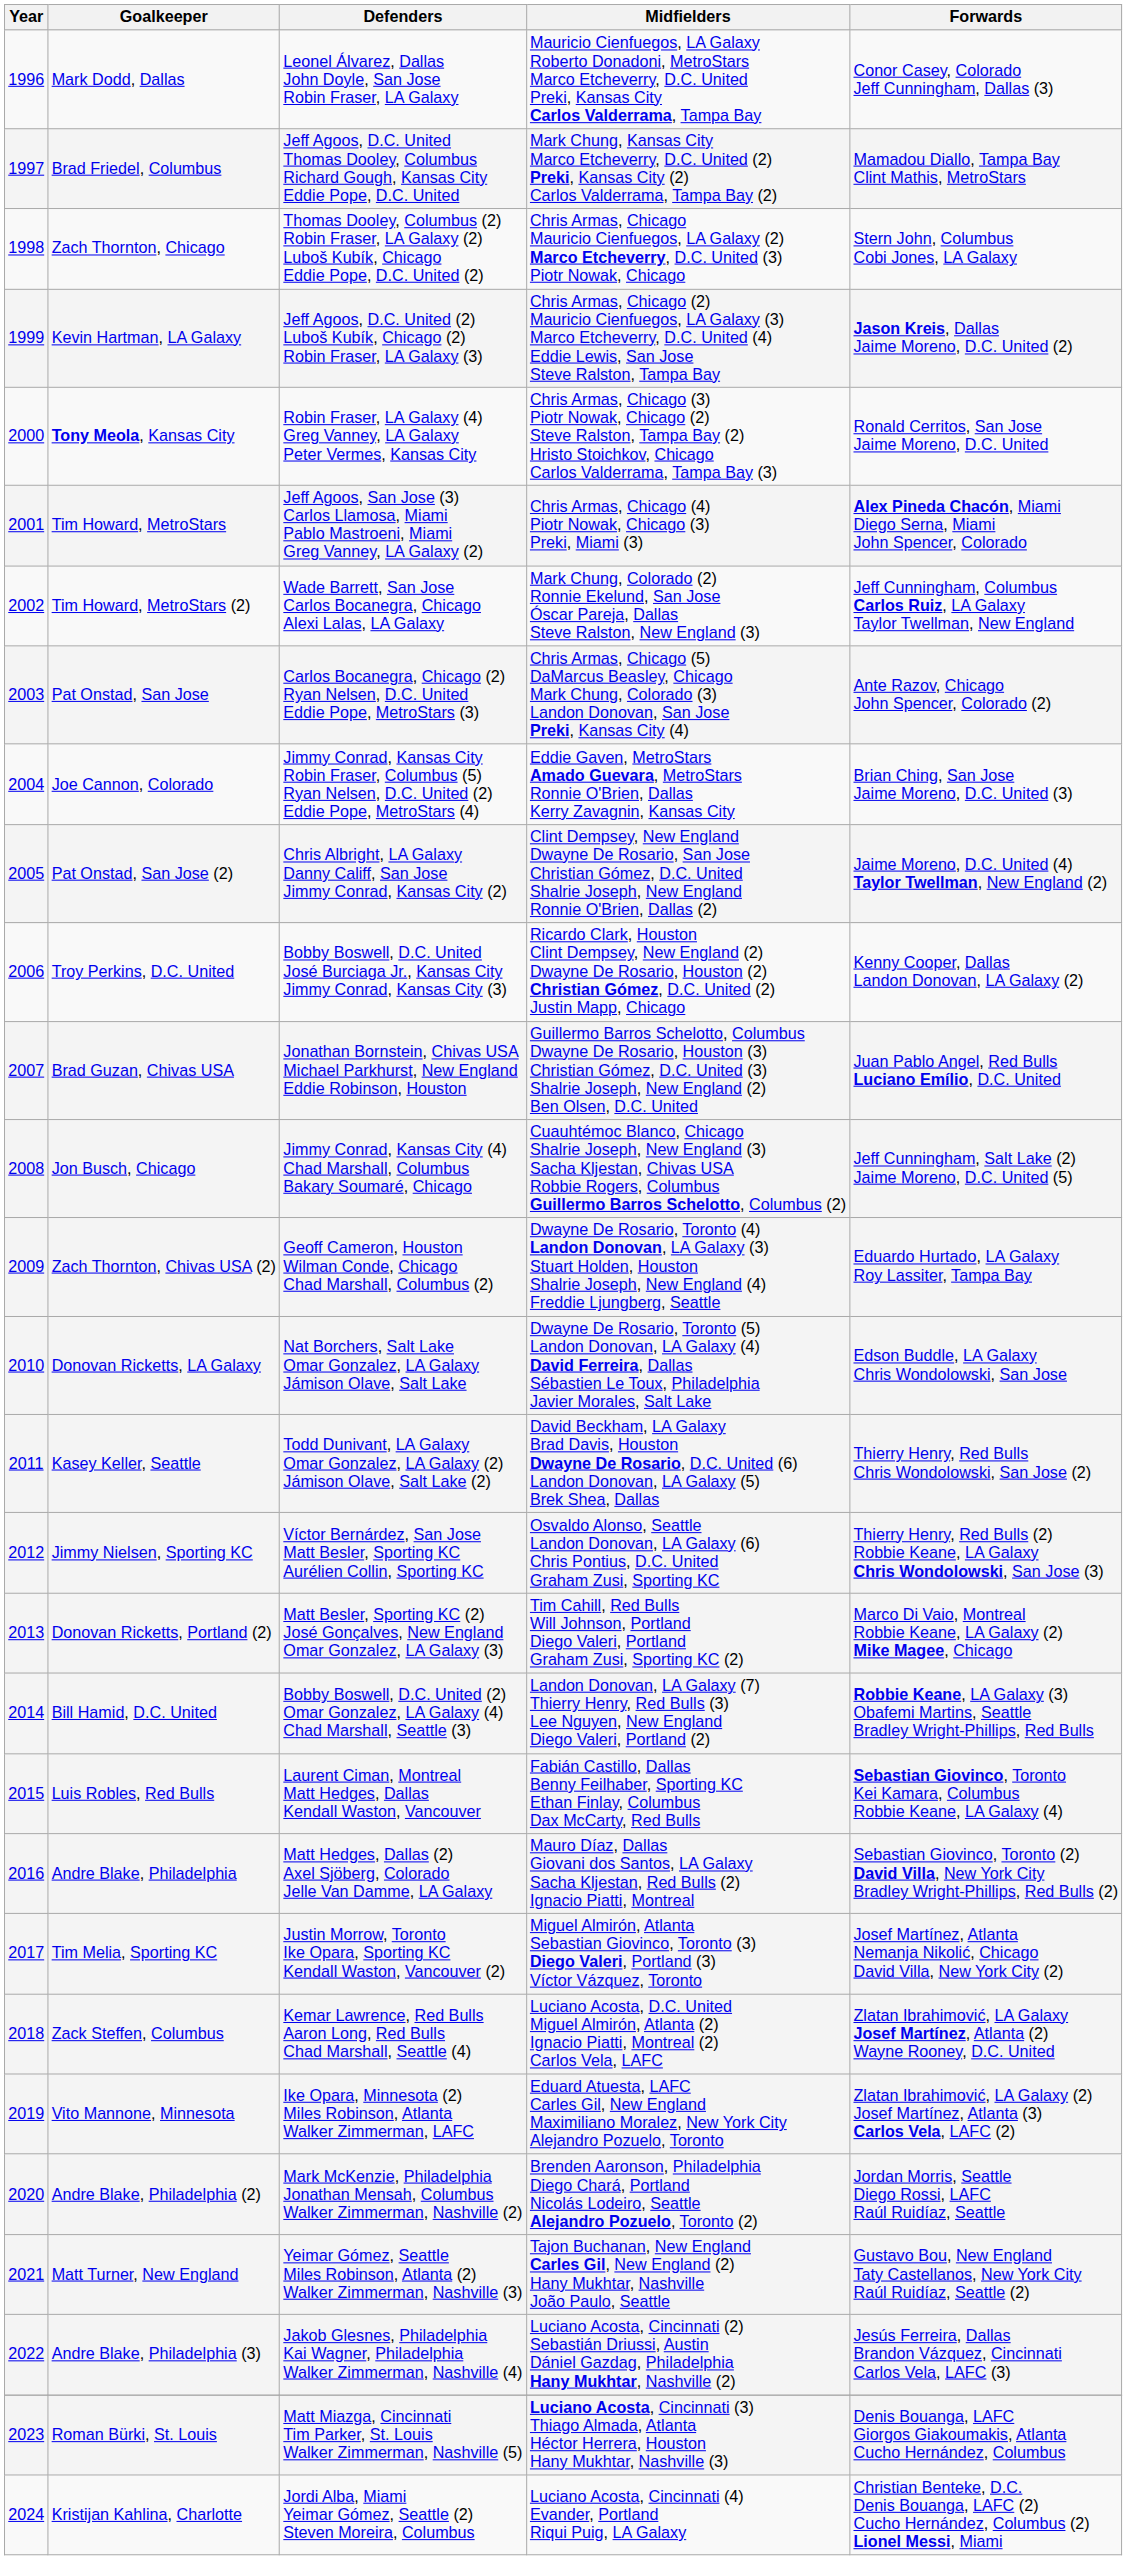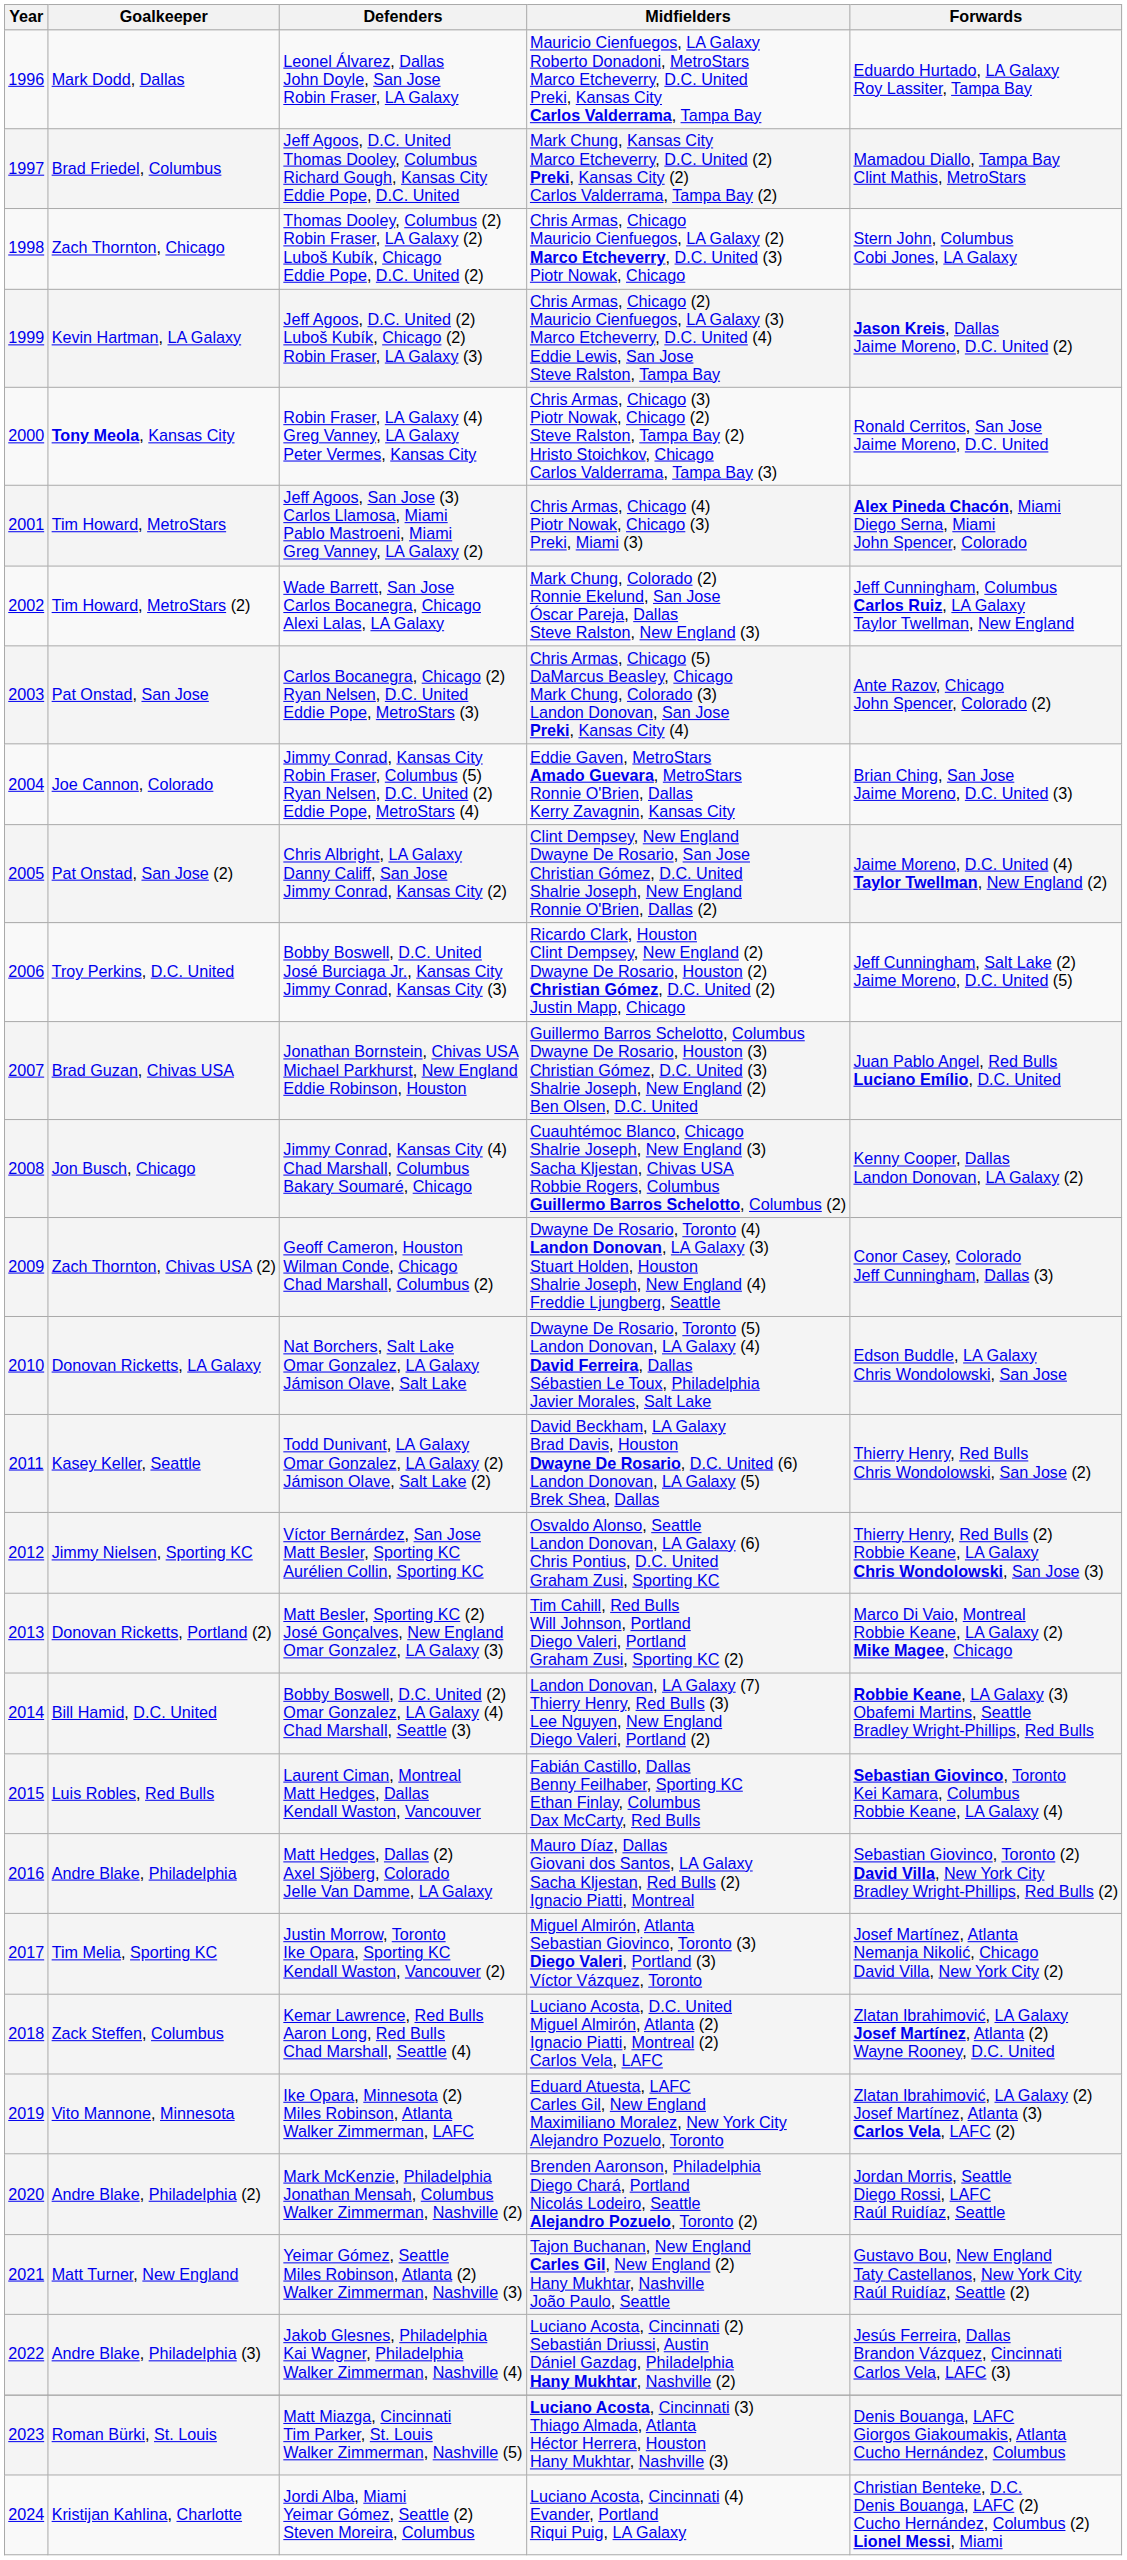Mark Dodd, Dallas | Forwards: Conor Casey, Colorado Jeff Cunningham, Dallas (3) -> Eduardo Hurtado, LA Galaxy Roy Lassiter, Tampa Bay
Troy Perkins, D.C. United | Forwards: Kenny Cooper, Dallas Landon Donovan, LA Galaxy (2) -> Jeff Cunningham, Salt Lake (2) Jaime Moreno, D.C. United (5)
Jon Busch, Chicago | Forwards: Jeff Cunningham, Salt Lake (2) Jaime Moreno, D.C. United (5) -> Kenny Cooper, Dallas Landon Donovan, LA Galaxy (2)
Zach Thornton, Chivas USA (2) | Forwards: Eduardo Hurtado, LA Galaxy Roy Lassiter, Tampa Bay -> Conor Casey, Colorado Jeff Cunningham, Dallas (3)
